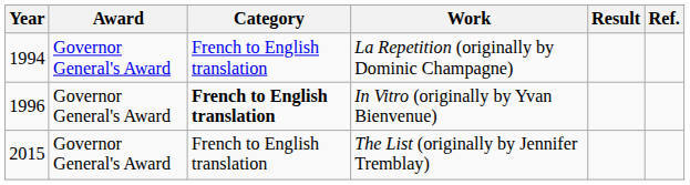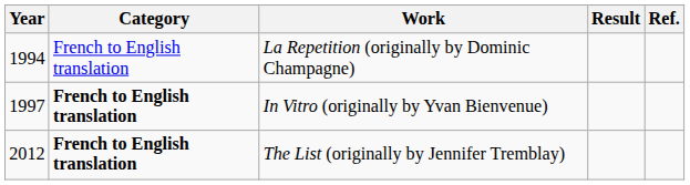- column: Award | Governor General's Award | Governor General's Award | Governor General's Award
In Vitro (originally by Yvan Bienvenue) | Year: 1996 -> 1997
The List (originally by Jennifer Tremblay) | Year: 2015 -> 2012
The List (originally by Jennifer Tremblay) | Category: normal -> bold
